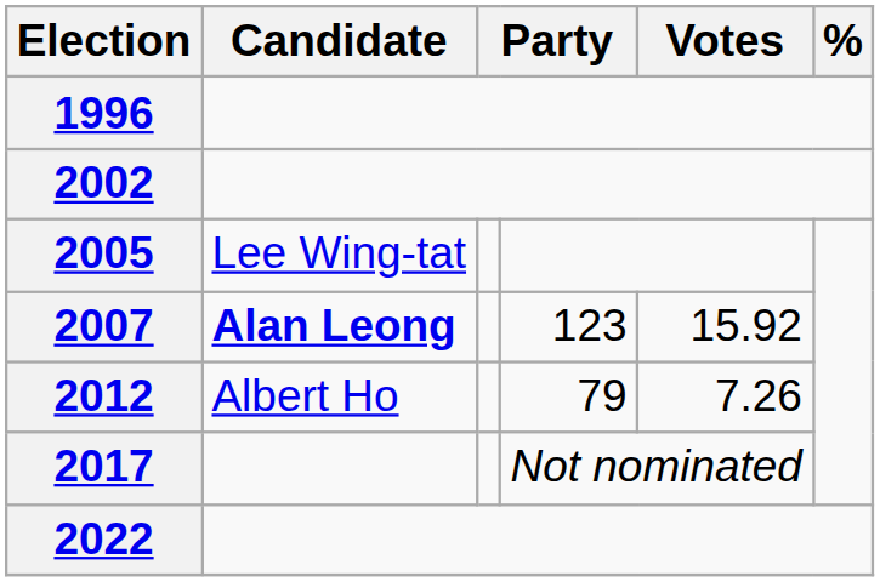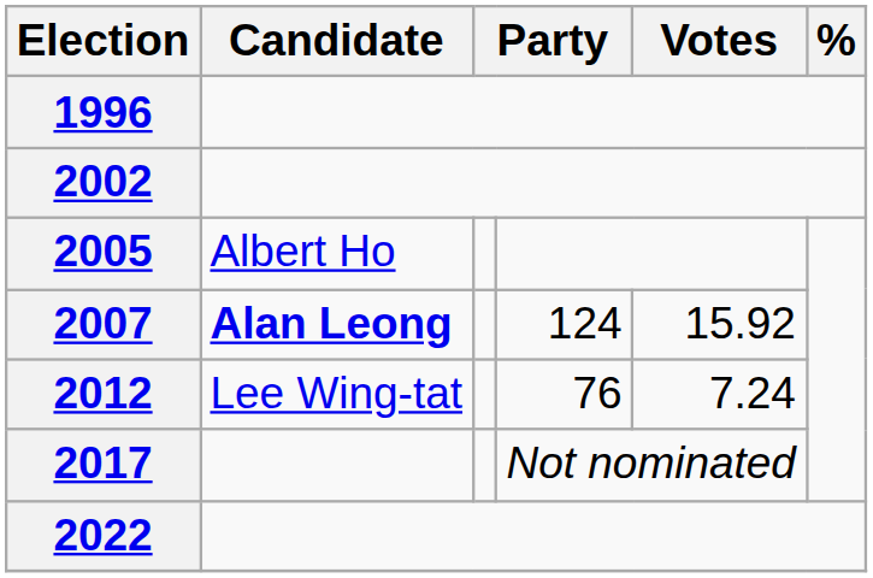2005 | Candidate: Lee Wing-tat -> Albert Ho
2007 | column 4: 123 -> 124
2012 | Candidate: Albert Ho -> Lee Wing-tat
2012 | column 4: 79 -> 76
2012 | Votes: 7.26 -> 7.24
